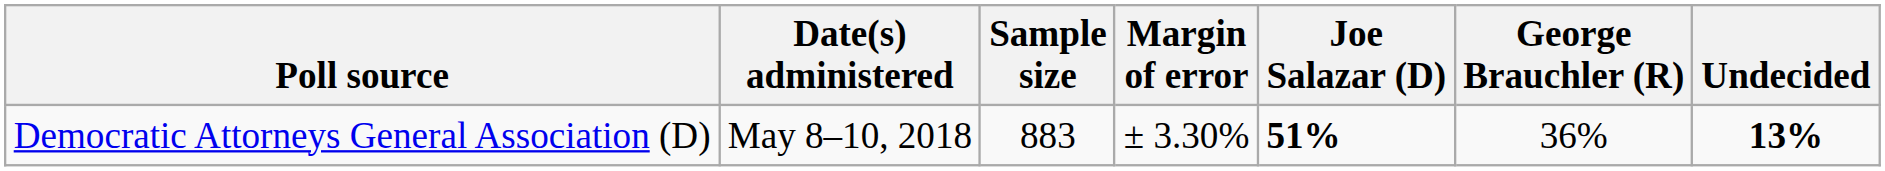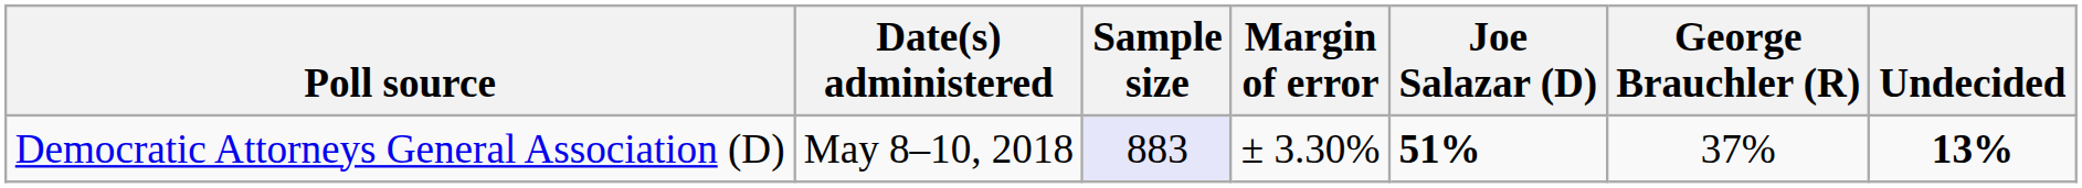Democratic Attorneys General Association (D) | Sample size: no background -> lavender background
Democratic Attorneys General Association (D) | George Brauchler (R): 36% -> 37%
